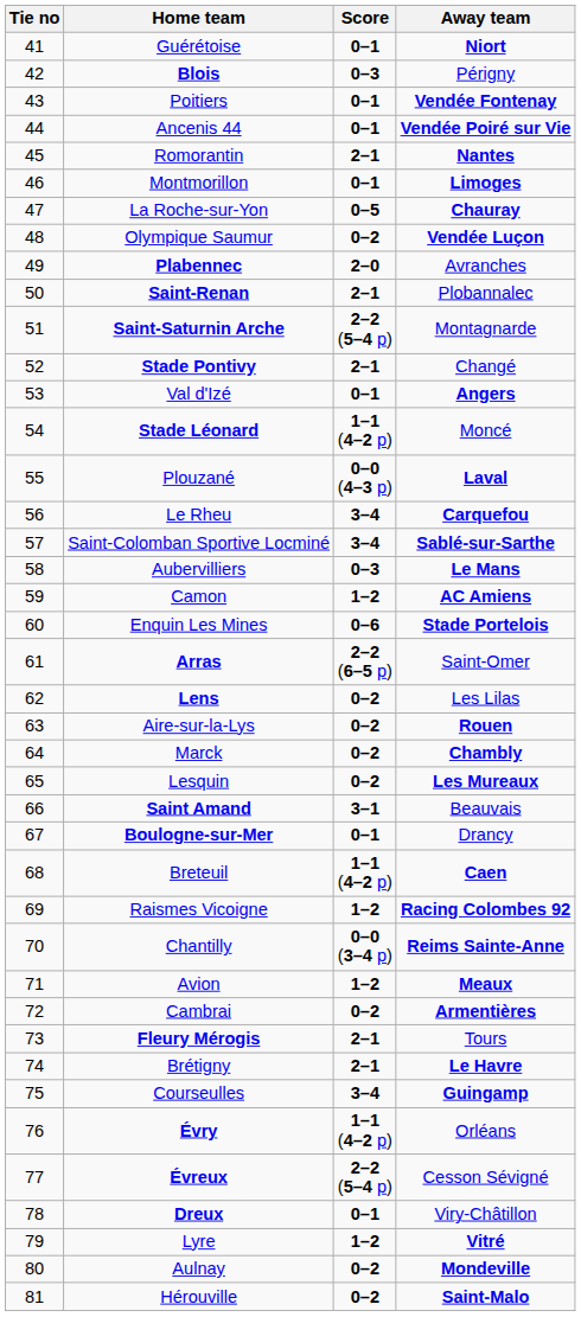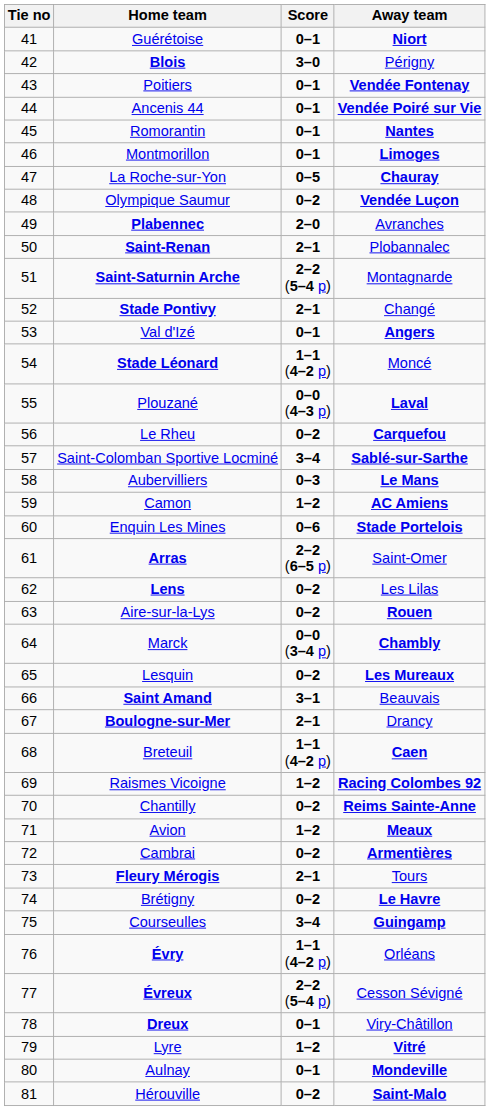Blois | Score: 0–3 -> 3–0
Romorantin | Score: 2–1 -> 0–1
Le Rheu | Score: 3–4 -> 0–2
Marck | Score: 0–2 -> 0–0 (3–4 p)
Boulogne-sur-Mer | Score: 0–1 -> 2–1
Chantilly | Score: 0–0 (3–4 p) -> 0–2
Brétigny | Score: 2–1 -> 0–2
Aulnay | Score: 0–2 -> 0–1
